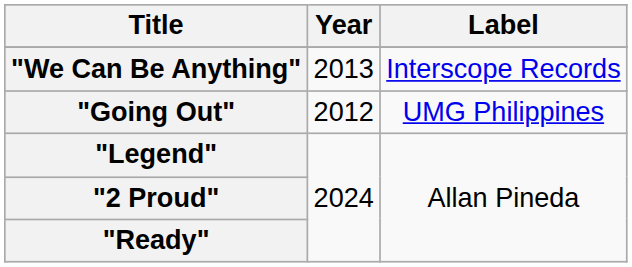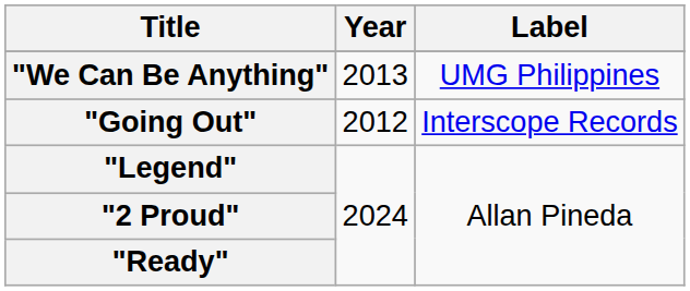"We Can Be Anything" | Label: Interscope Records -> UMG Philippines
"Going Out" | Label: UMG Philippines -> Interscope Records
